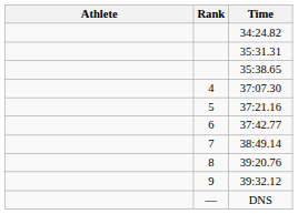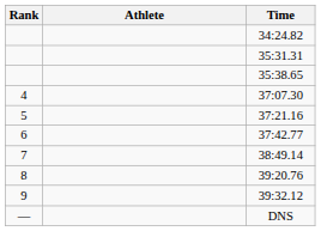columns swapped: Rank <-> Athlete
